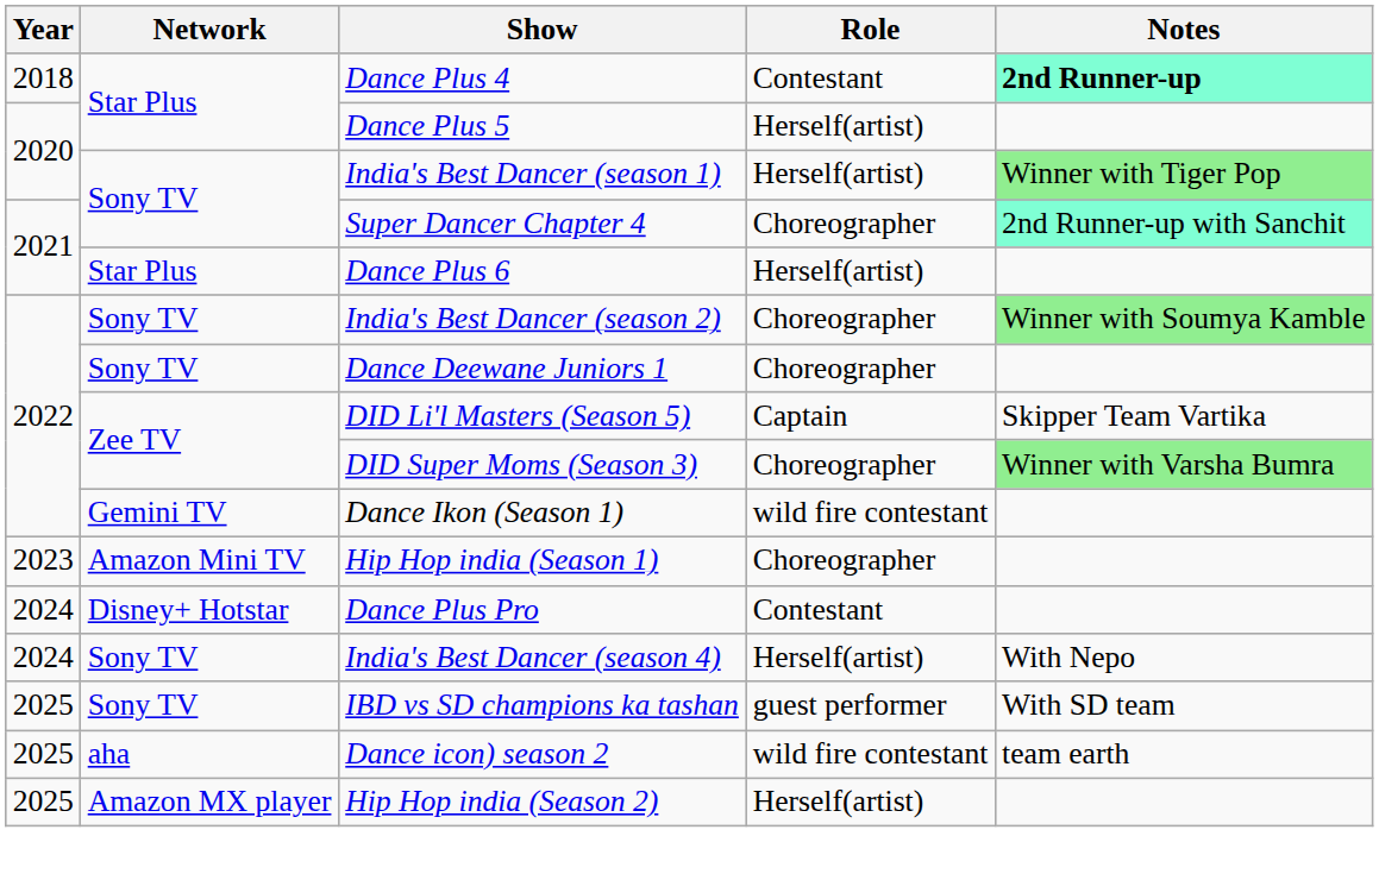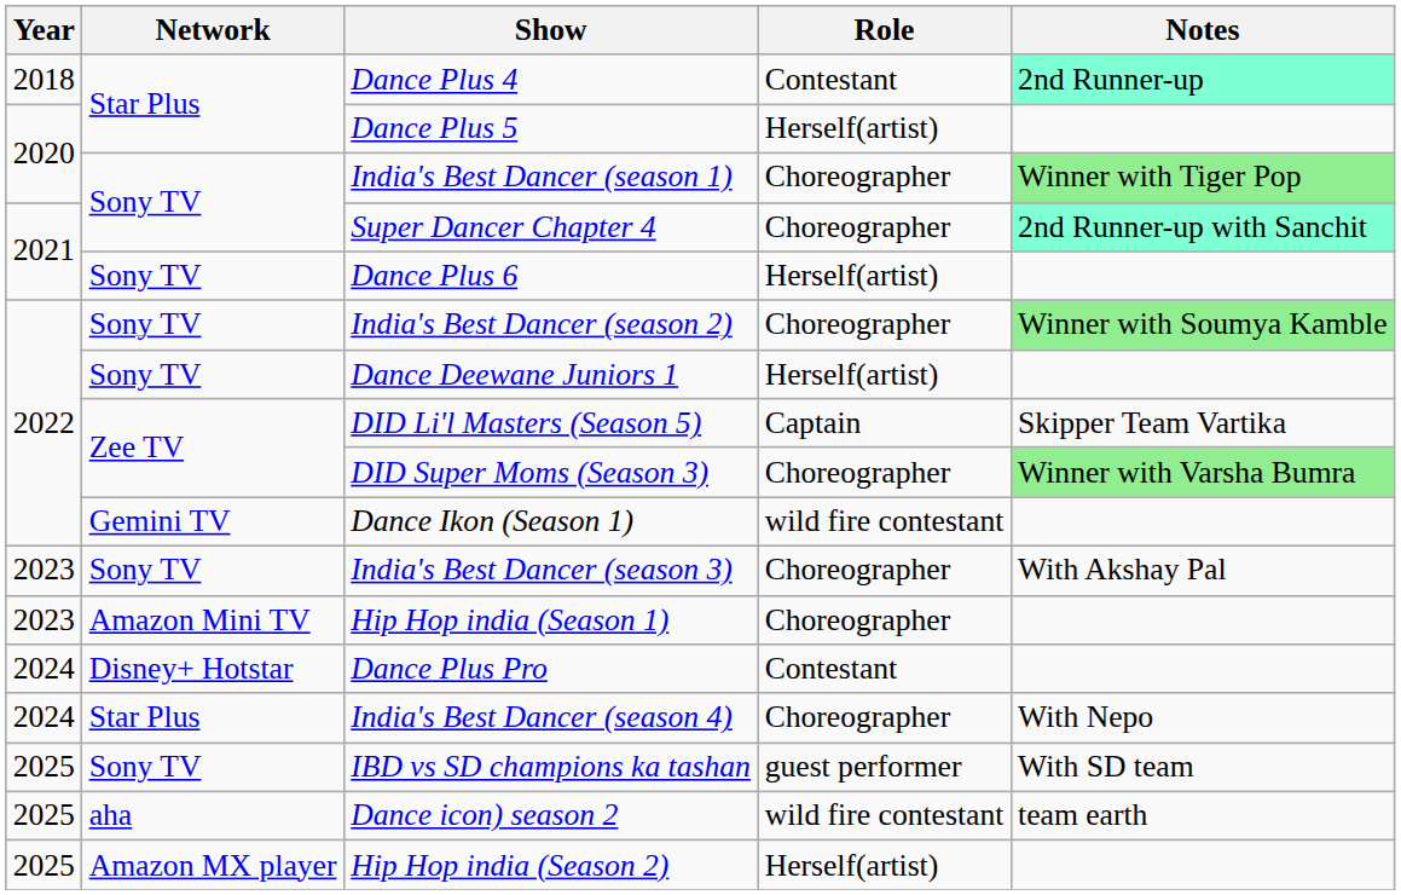Dance Plus 4 | Notes: bold -> normal
India's Best Dancer (season 1) | Role: Herself(artist) -> Choreographer
Dance Plus 6 | Network: Star Plus -> Sony TV
Dance Deewane Juniors 1 | Role: Choreographer -> Herself(artist)
+ row: 2023 | Sony TV | India's Best Dancer (season 3) | Choreographer | With Akshay Pal
India's Best Dancer (season 4) | Network: Sony TV -> Star Plus
India's Best Dancer (season 4) | Role: Herself(artist) -> Choreographer
